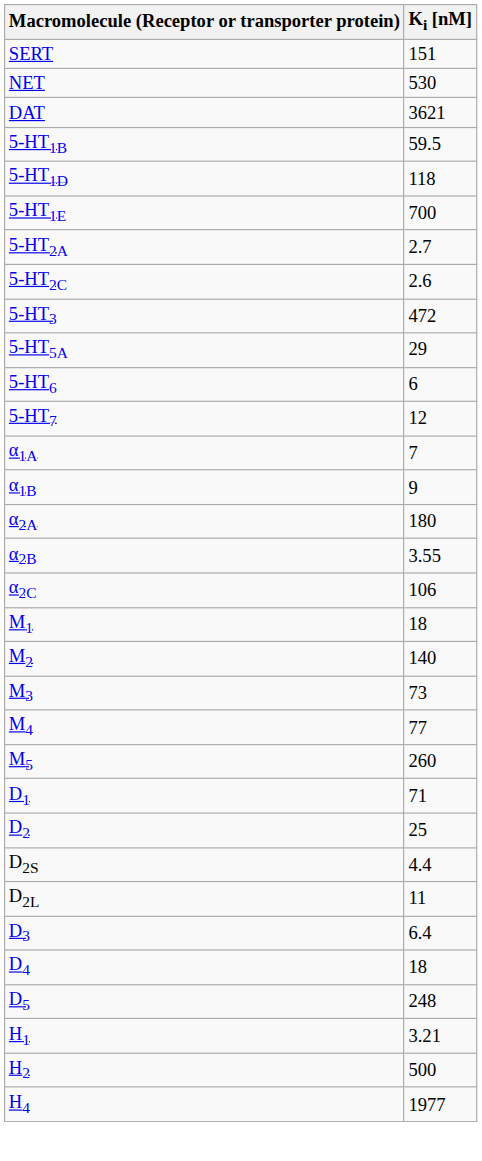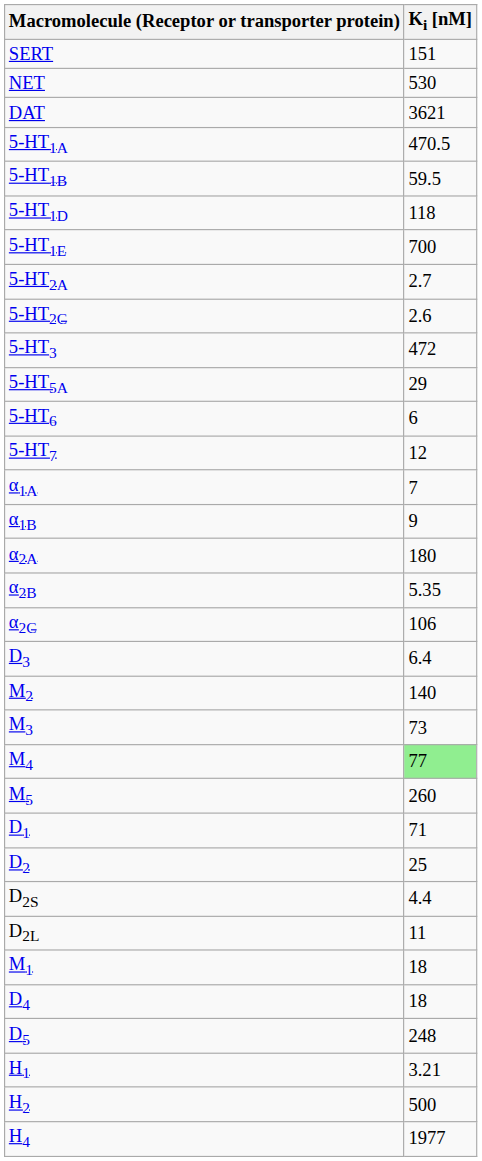+ row: 5-HT1A | 470.5
α2B | Ki [nM]: 3.55 -> 5.35
rows swapped: M1 <-> D3
M4 | Ki [nM]: no background -> lightgreen background
